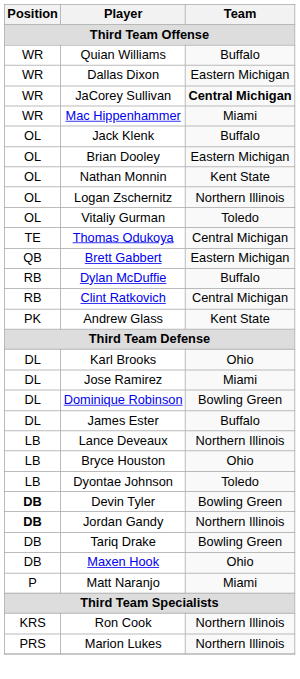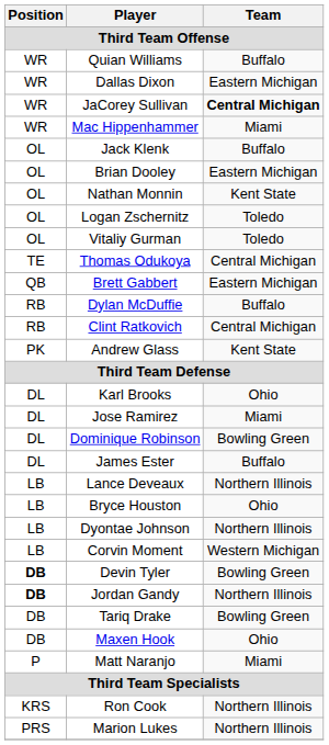Logan Zschernitz | Team: Northern Illinois -> Toledo
Dyontae Johnson | Team: Toledo -> Northern Illinois
+ row: LB | Corvin Moment | Western Michigan
